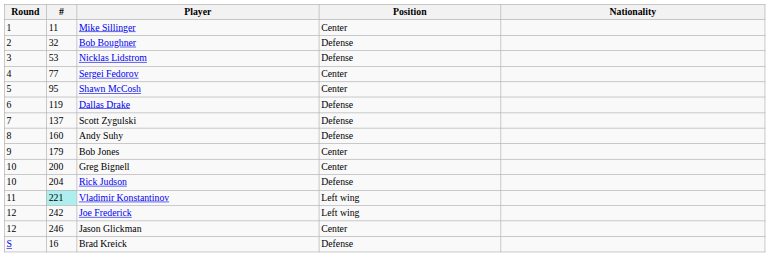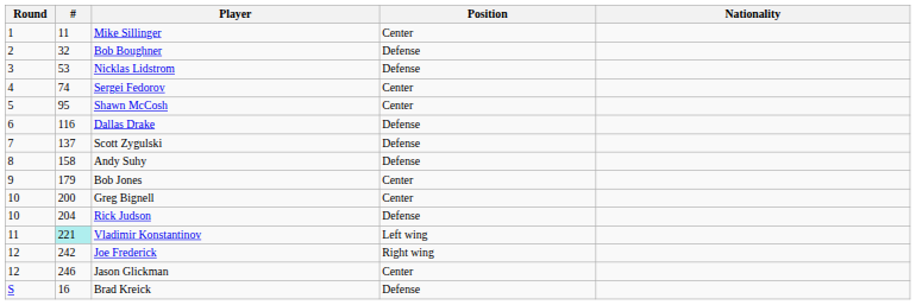Sergei Fedorov | #: 77 -> 74
Dallas Drake | #: 119 -> 116
Andy Suhy | #: 160 -> 158
Joe Frederick | Position: Left wing -> Right wing
